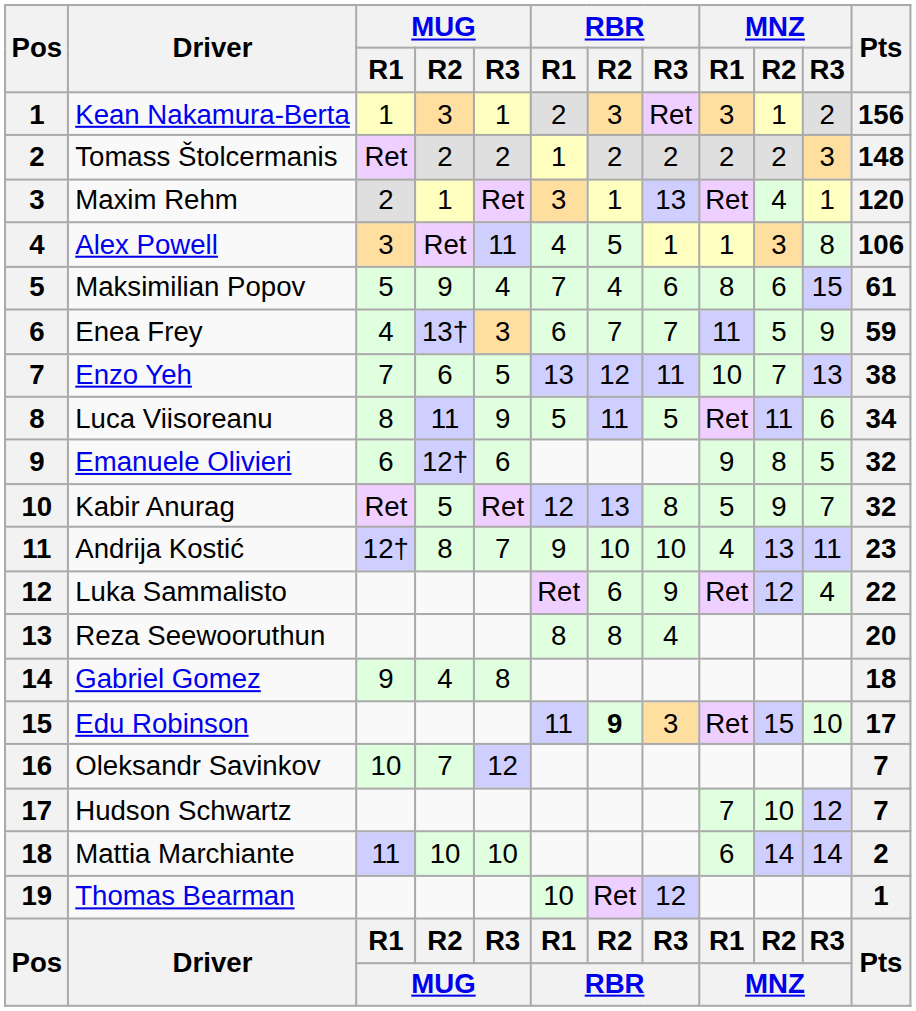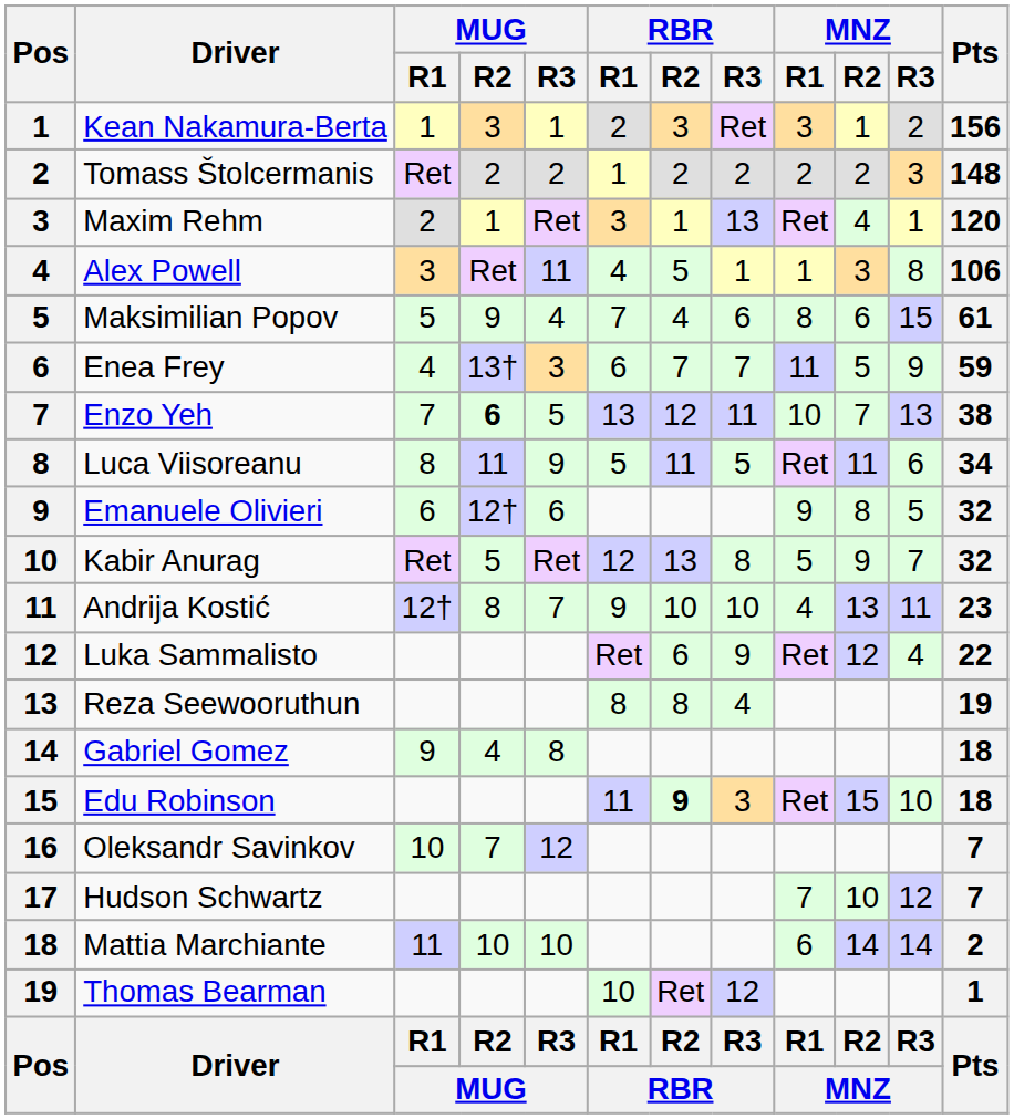Enzo Yeh | MUG / R2: normal -> bold
Reza Seewooruthun | Pts: 20 -> 19
Edu Robinson | Pts: 17 -> 18
